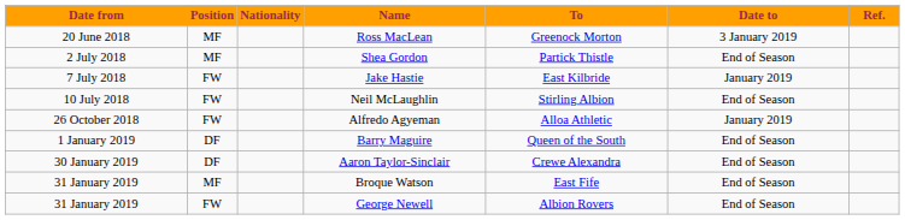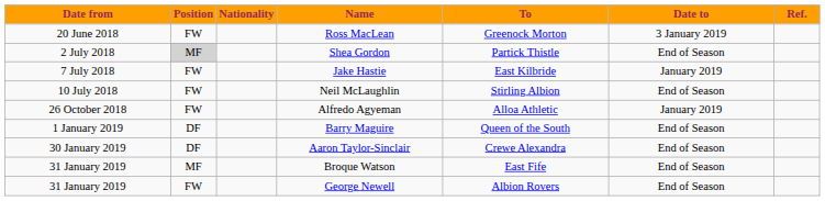Ross MacLean | Position: MF -> FW
Shea Gordon | Position: no background -> lightgrey background
